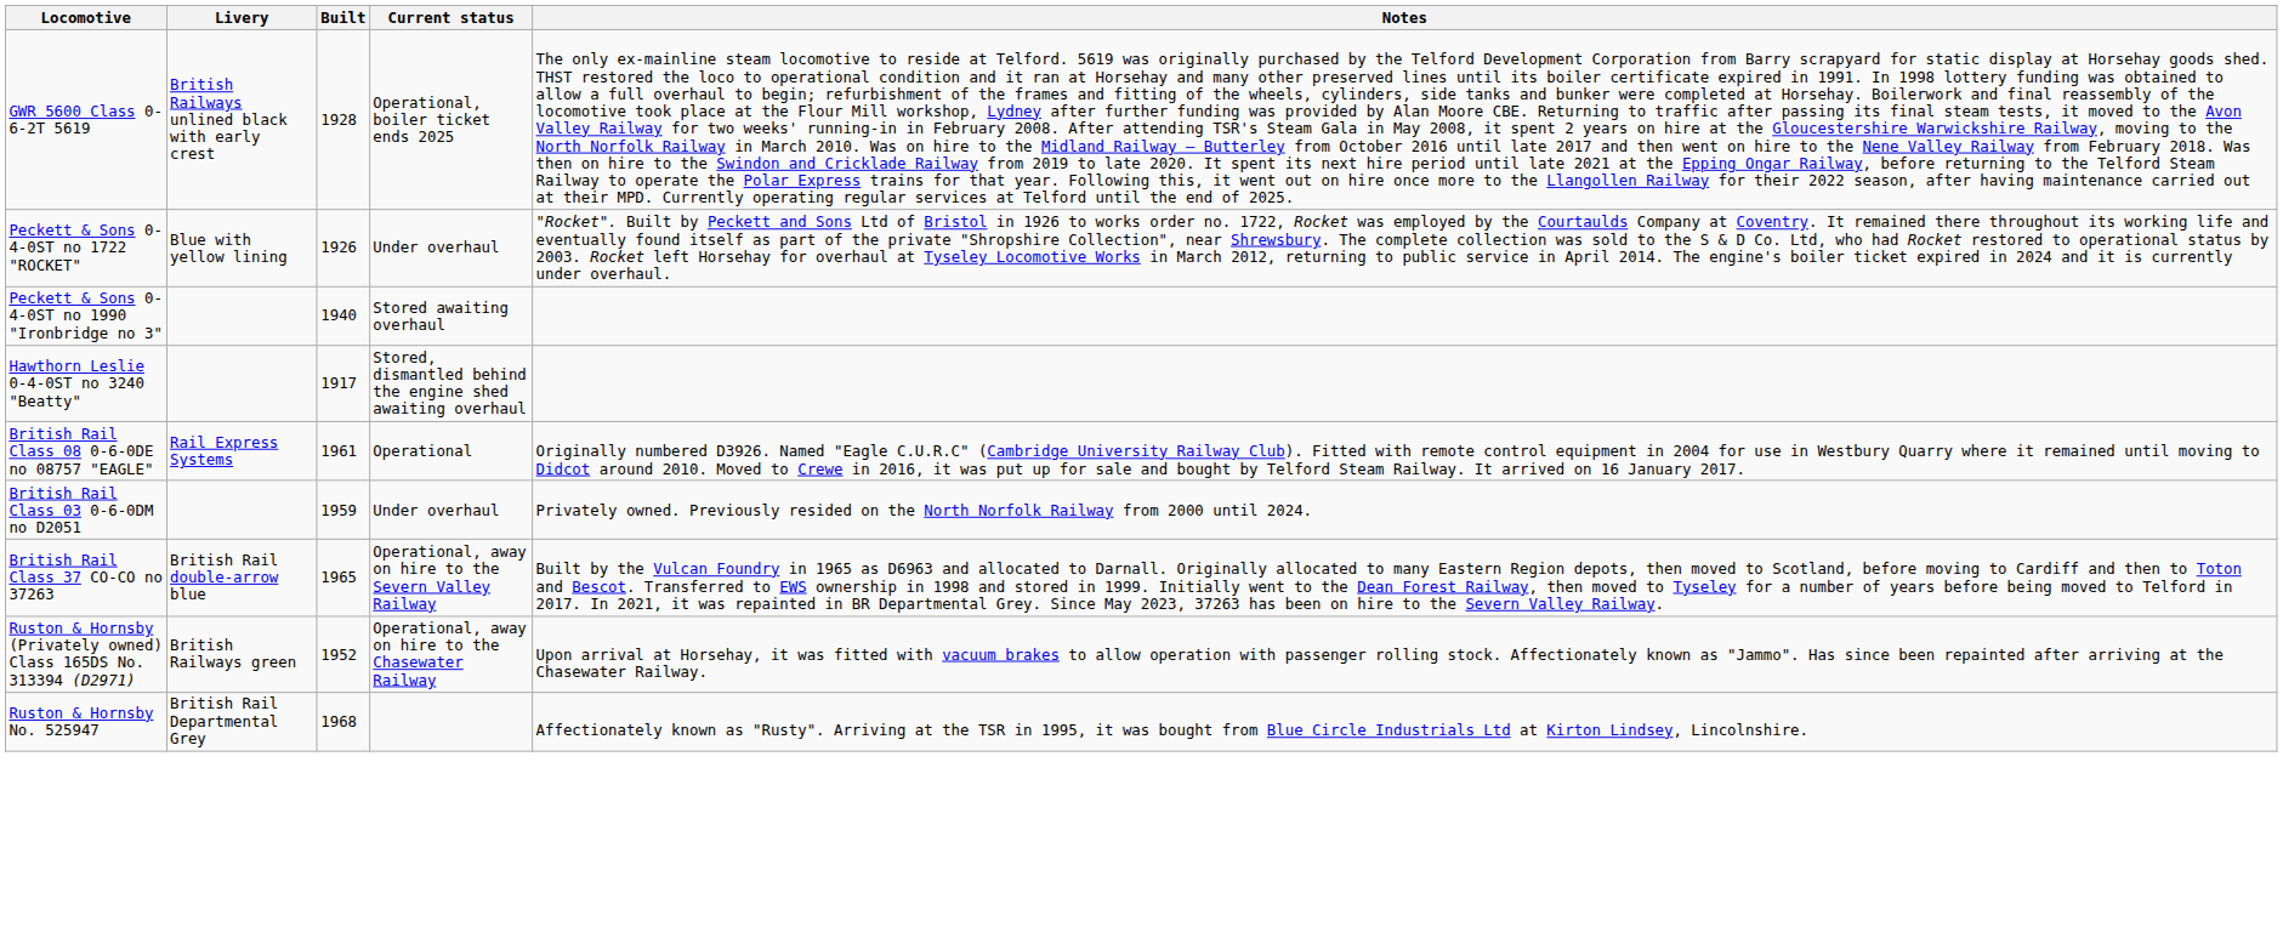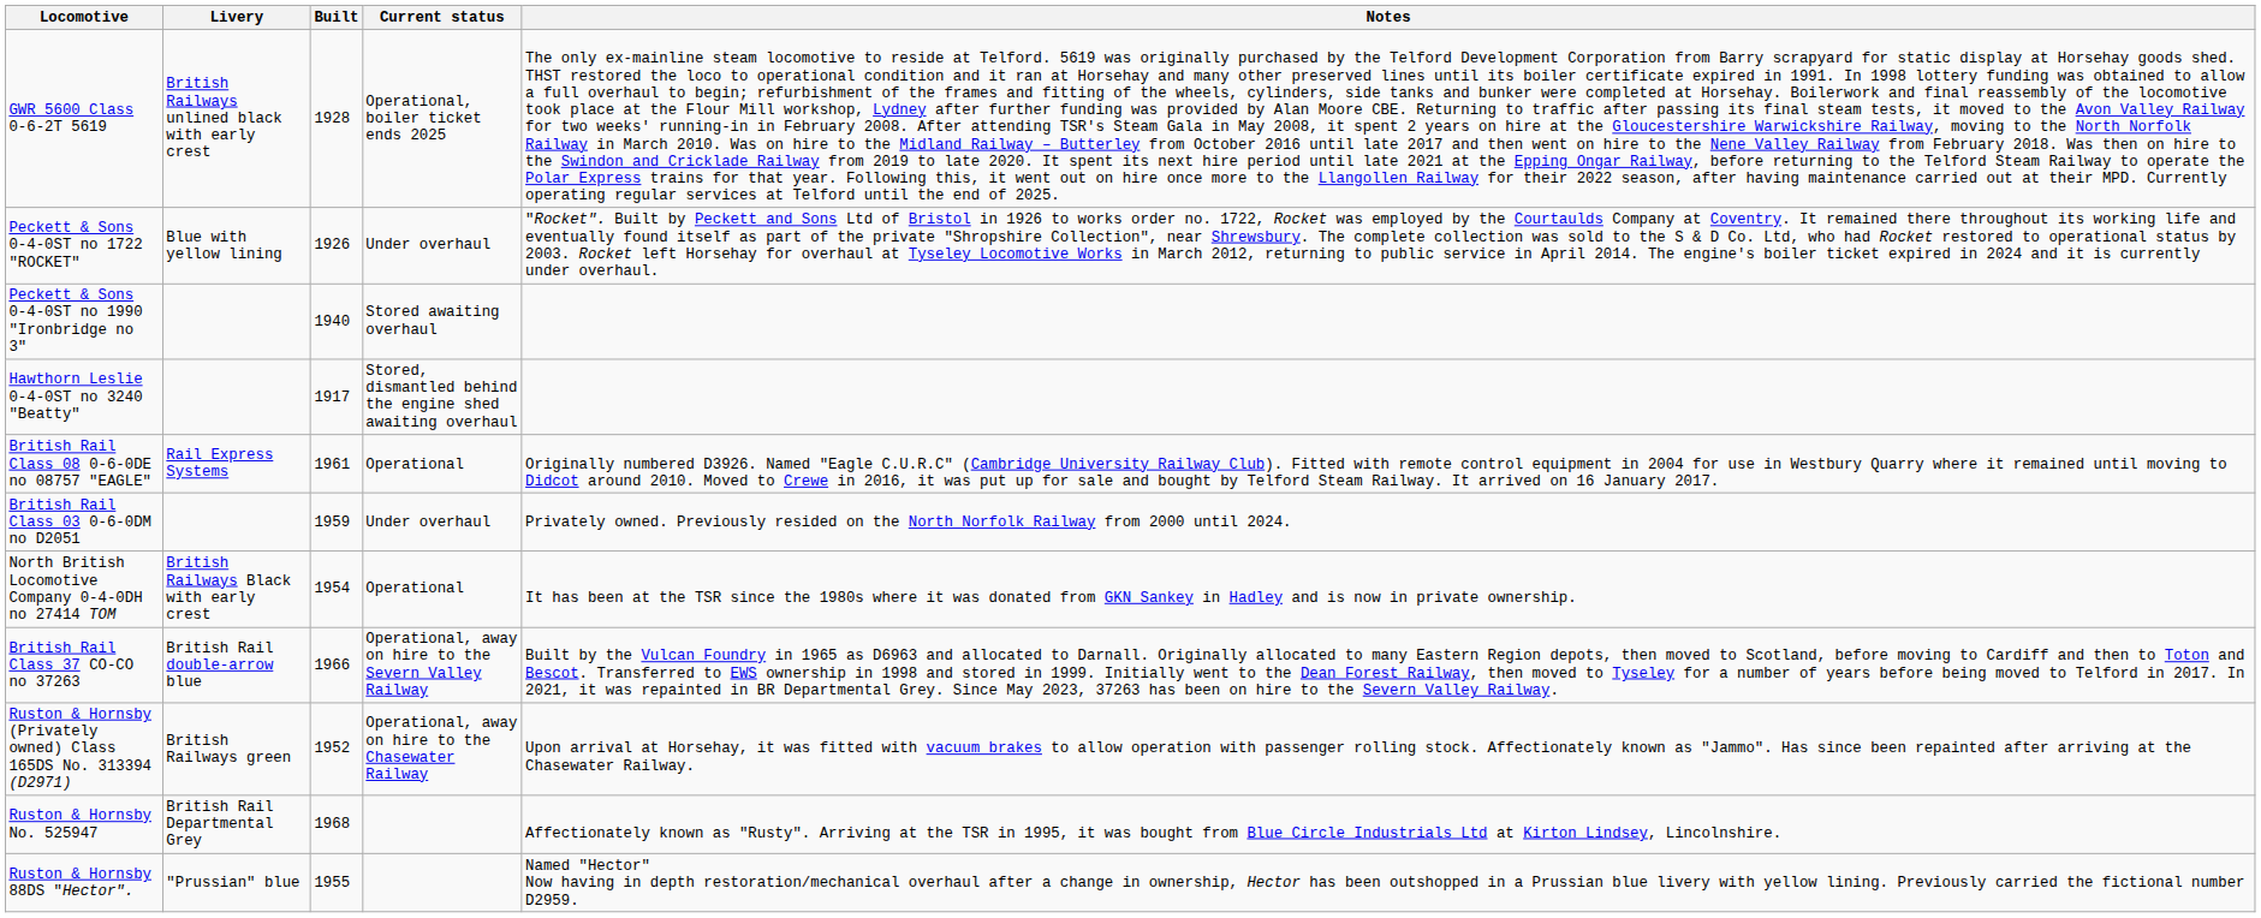+ row: North British Locomotive Company 0-4-0DH no 27414 TOM | British Railways Black with early crest | 1954 | Operational | It has been at the TSR since the 1980s where it was donated from GKN Sankey in Hadley and is now in private ownership.
British Rail Class 37 CO-CO no 37263 | Built: 1965 -> 1966
+ row: Ruston & Hornsby 88DS "Hector". | "Prussian" blue | 1955 | Named "Hector" Now having in depth restoration/mechanical overhaul after a change in ownership, Hector has been outshopped in a Prussian blue livery with yellow lining. Previously carried the fictional number D2959.
